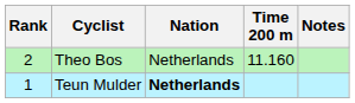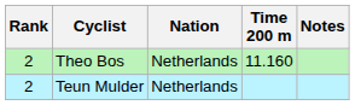Teun Mulder | Rank: 1 -> 2
Teun Mulder | Nation: bold -> normal
